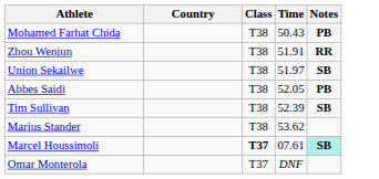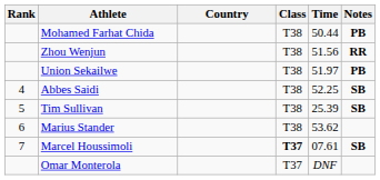+ column: Rank | 4 | 5 | 6 | 7
Mohamed Farhat Chida | Time: 50.43 -> 50.44
Zhou Wenjun | Time: 51.91 -> 51.56
Union Sekailwe | Notes: SB -> PB
Abbes Saidi | Time: 52.05 -> 52.25
Abbes Saidi | Notes: PB -> SB
Tim Sullivan | Time: 52.39 -> 25.39
Marcel Houssimoli | Notes: paleturquoise background -> no background
